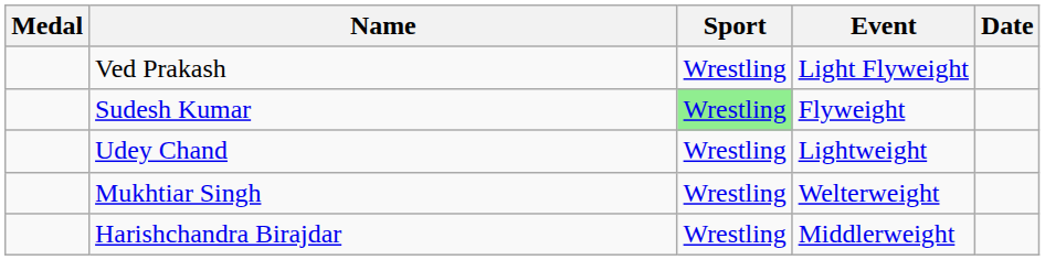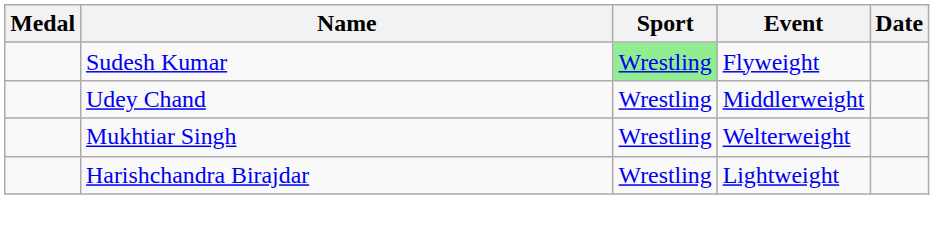- row: Ved Prakash | Wrestling | Light Flyweight
Udey Chand | Event: Lightweight -> Middlerweight
Harishchandra Birajdar | Event: Middlerweight -> Lightweight
